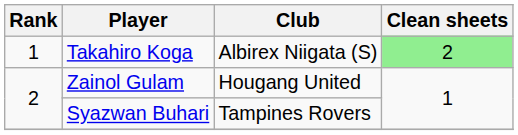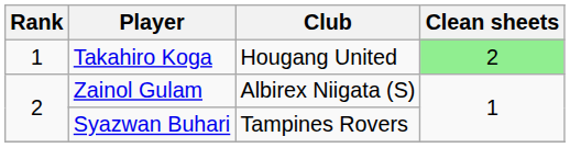Takahiro Koga | Club: Albirex Niigata (S) -> Hougang United
Zainol Gulam | Club: Hougang United -> Albirex Niigata (S)
